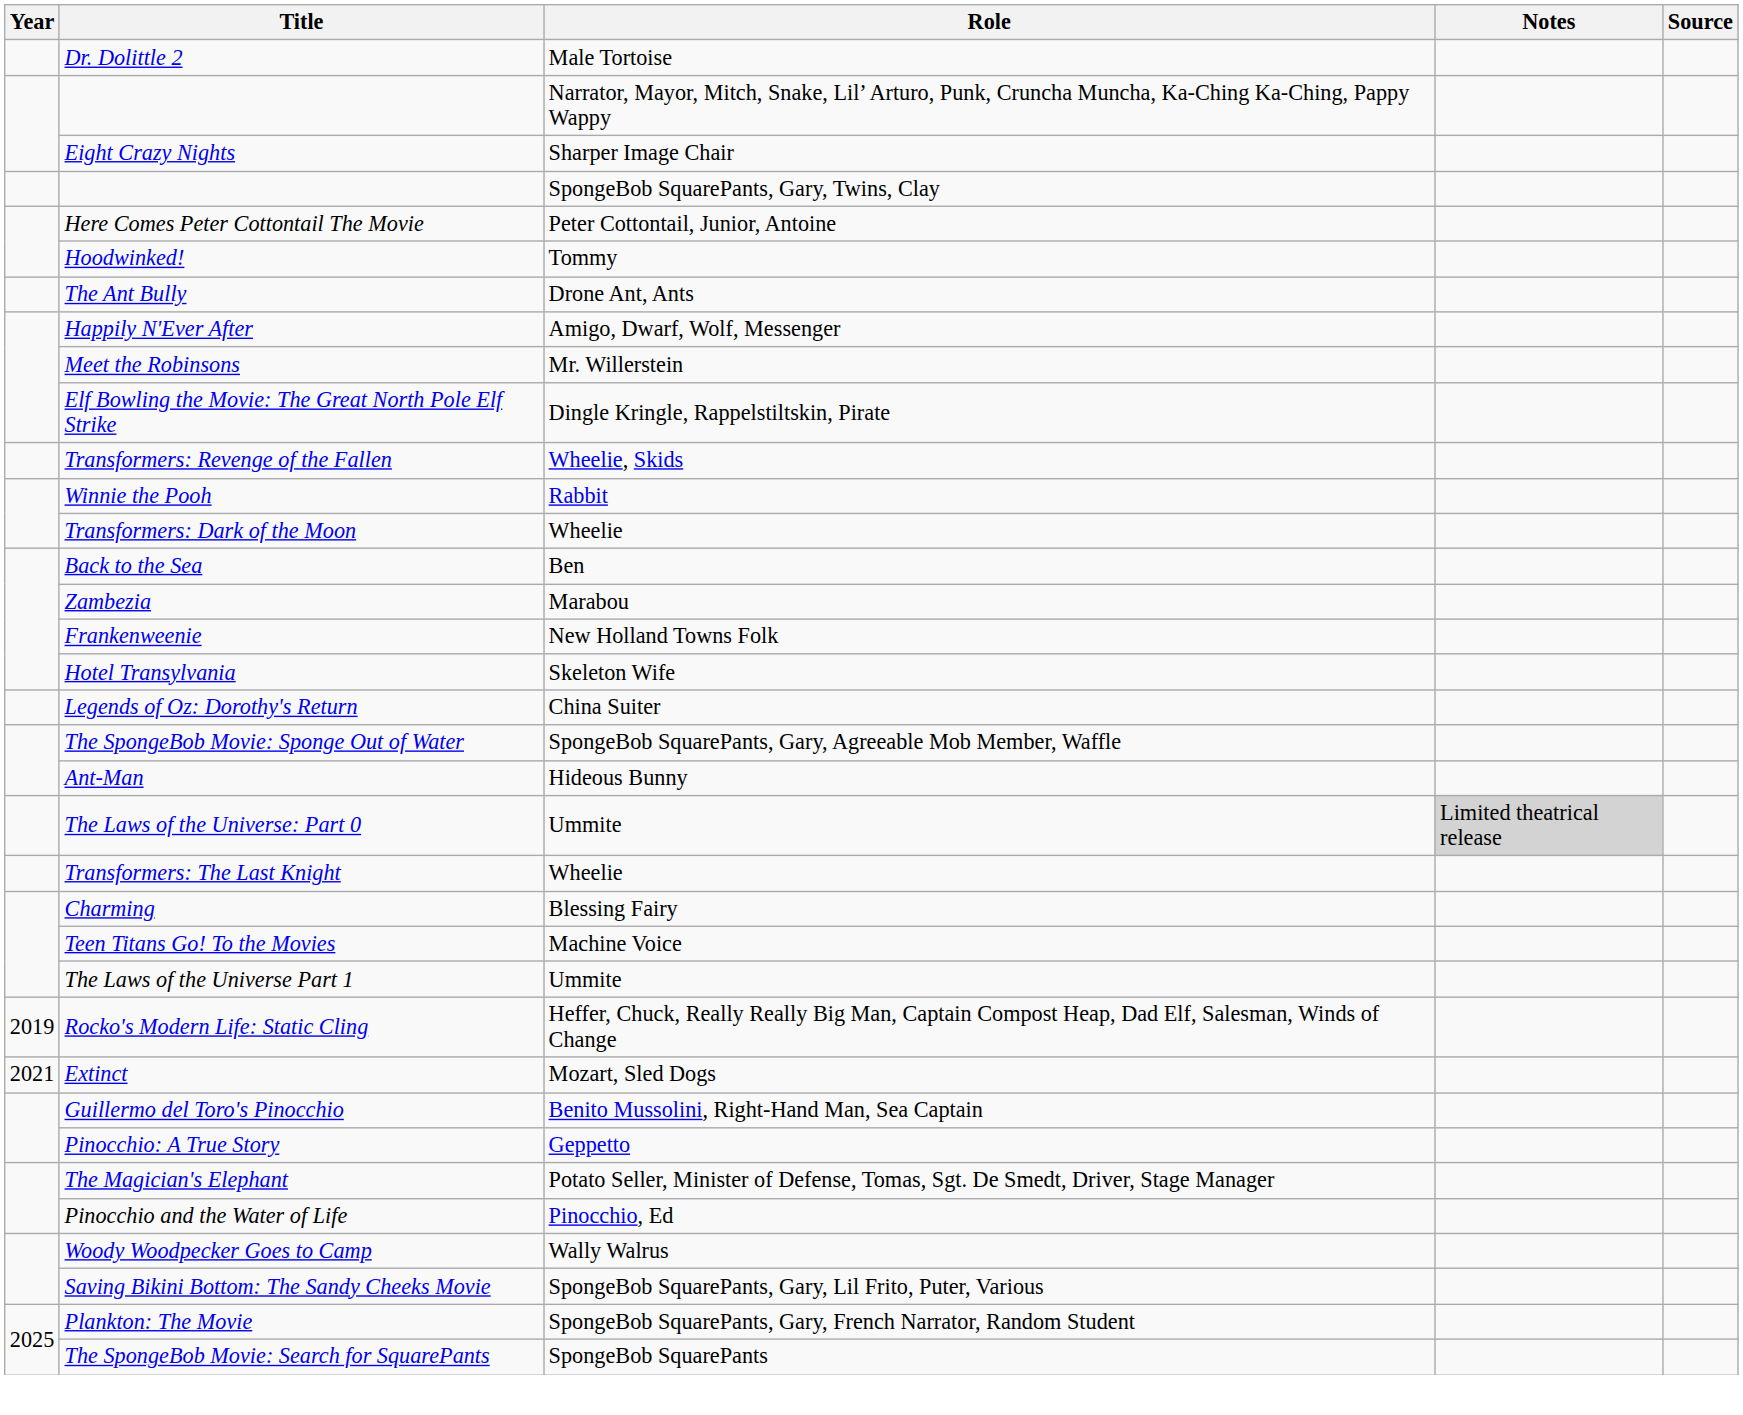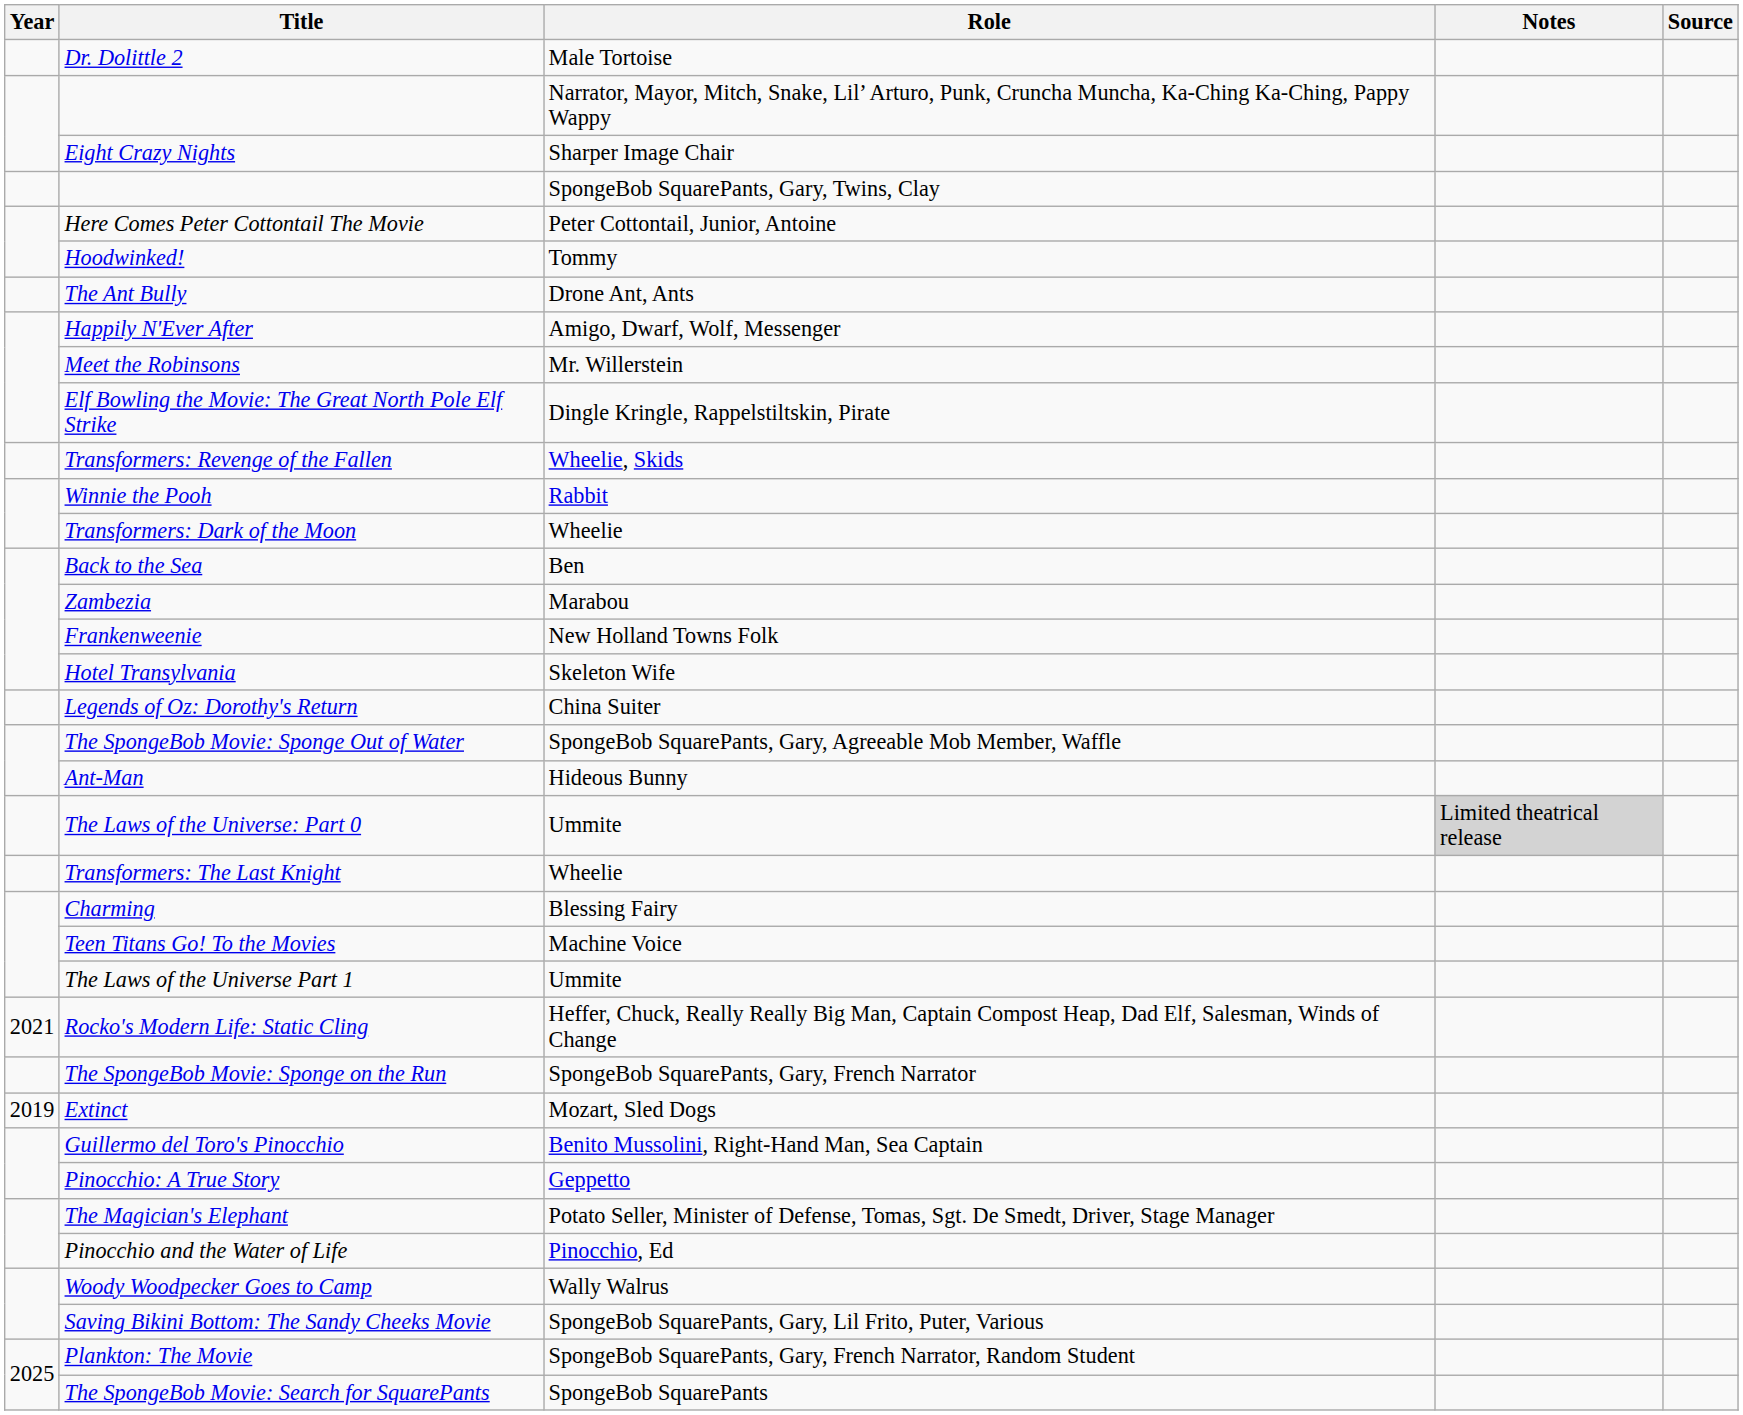Rocko's Modern Life: Static Cling | Year: 2019 -> 2021
+ row: The SpongeBob Movie: Sponge on the Run | SpongeBob SquarePants, Gary, French Narrator
Extinct | Year: 2021 -> 2019
